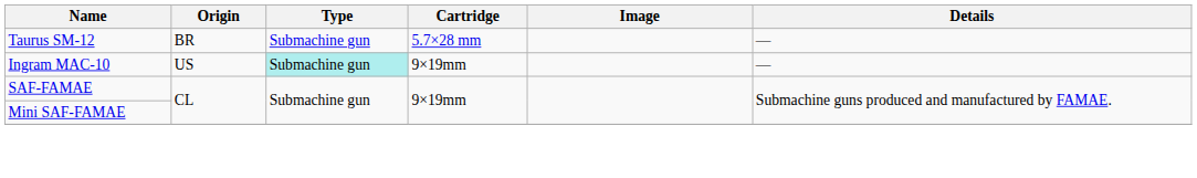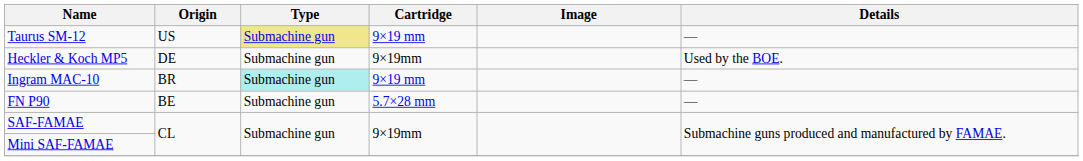Taurus SM-12 | Origin: BR -> US
Taurus SM-12 | Type: no background -> khaki background
Taurus SM-12 | Cartridge: 5.7×28 mm -> 9×19 mm
+ row: Heckler & Koch MP5 | DE | Submachine gun | 9×19mm | Used by the BOE.
Ingram MAC-10 | Origin: US -> BR
Ingram MAC-10 | Cartridge: 9×19mm -> 9×19 mm
+ row: FN P90 | BE | Submachine gun | 5.7×28 mm | —
